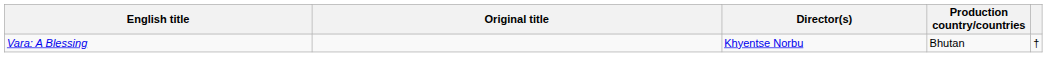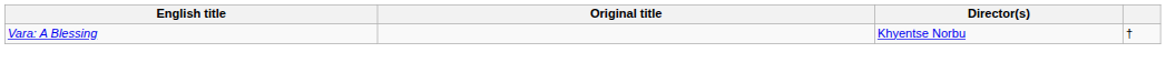- column: Production country/countries | Bhutan
